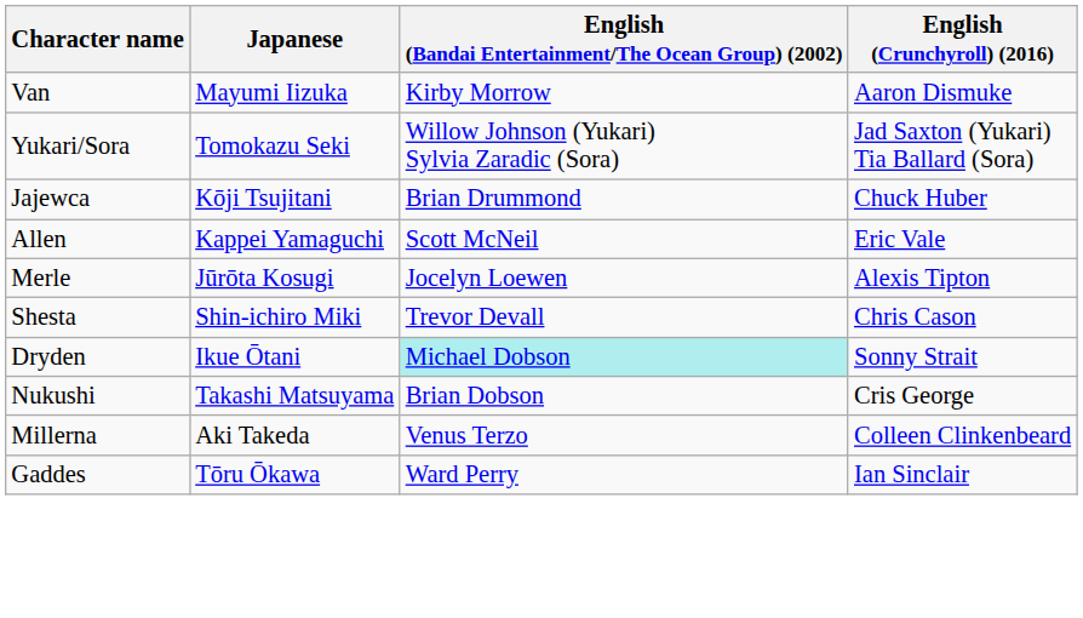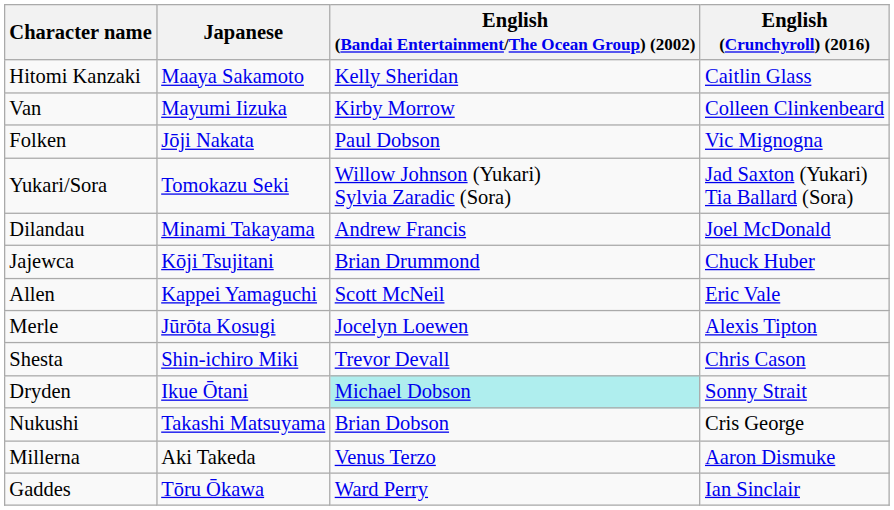+ row: Hitomi Kanzaki | Maaya Sakamoto | Kelly Sheridan | Caitlin Glass
Van | English (Crunchyroll) (2016): Aaron Dismuke -> Colleen Clinkenbeard
+ row: Folken | Jōji Nakata | Paul Dobson | Vic Mignogna
+ row: Dilandau | Minami Takayama | Andrew Francis | Joel McDonald
Millerna | English (Crunchyroll) (2016): Colleen Clinkenbeard -> Aaron Dismuke
